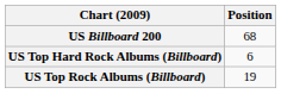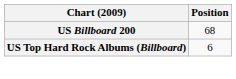- row: US Top Rock Albums (Billboard) | 19
